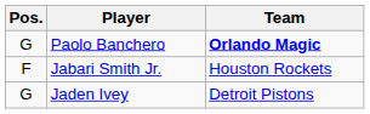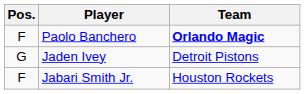Paolo Banchero | Pos.: G -> F
rows swapped: Jaden Ivey <-> Jabari Smith Jr.
